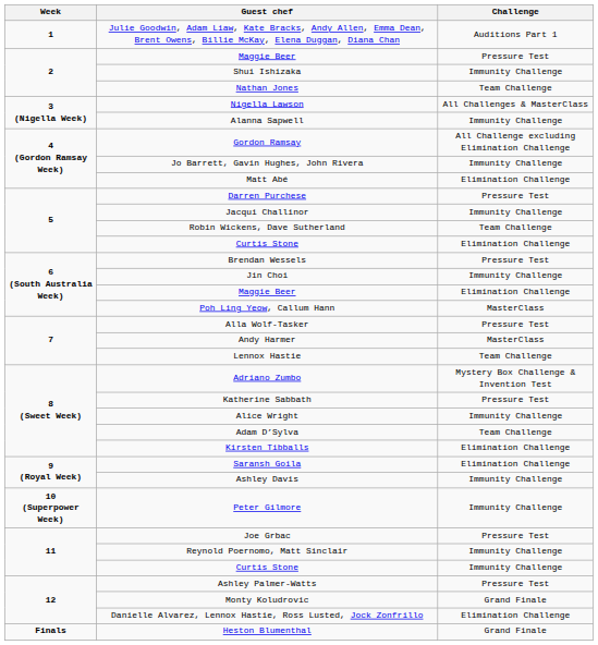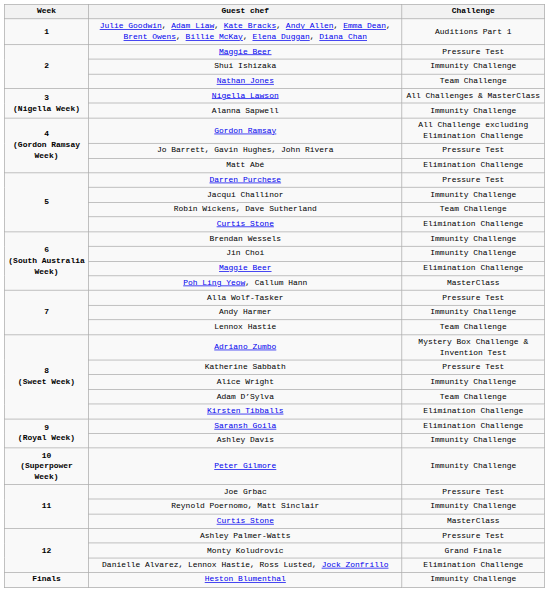Jo Barrett, Gavin Hughes, John Rivera | Challenge: Immunity Challenge -> Pressure Test
Brendan Wessels | Challenge: Pressure Test -> Immunity Challenge
Andy Harmer | Challenge: MasterClass -> Immunity Challenge
11 / Curtis Stone | Challenge: Immunity Challenge -> MasterClass
Heston Blumenthal | Challenge: Grand Finale -> Immunity Challenge
